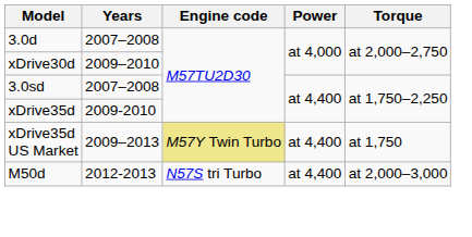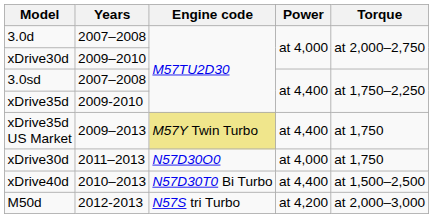+ row: xDrive30d | 2011–2013 | N57D30O0 | at 4,000 | at 1,750
+ row: xDrive40d | 2010–2013 | N57D30T0 Bi Turbo | at 4,400 | at 1,500–2,500
M50d | Power: at 4,400 -> at 4,200
